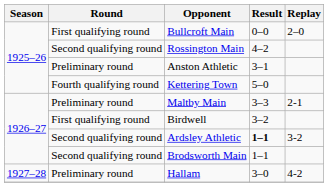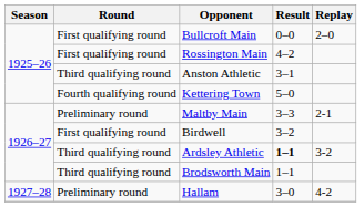Rossington Main | Round: Second qualifying round -> First qualifying round
Anston Athletic | Round: Preliminary round -> Third qualifying round
Ardsley Athletic | Round: Second qualifying round -> Third qualifying round
Brodsworth Main | Round: Second qualifying round -> Third qualifying round
